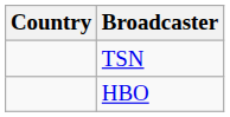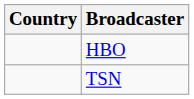rows swapped: TSN <-> HBO
